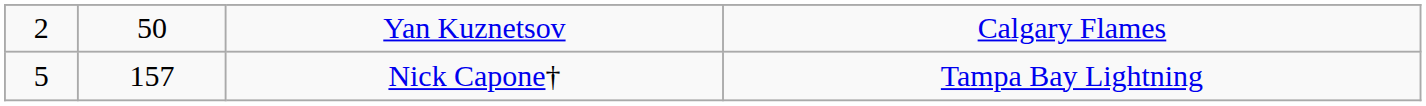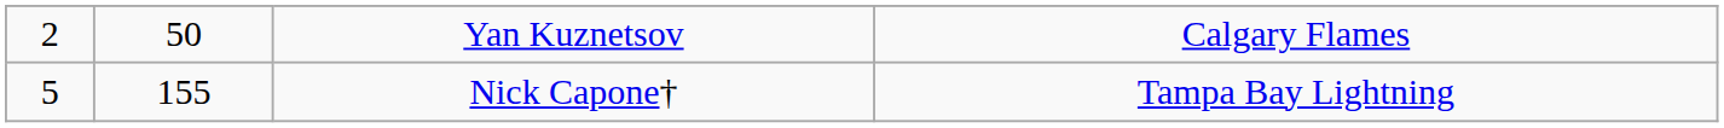Nick Capone† | column 2: 157 -> 155
